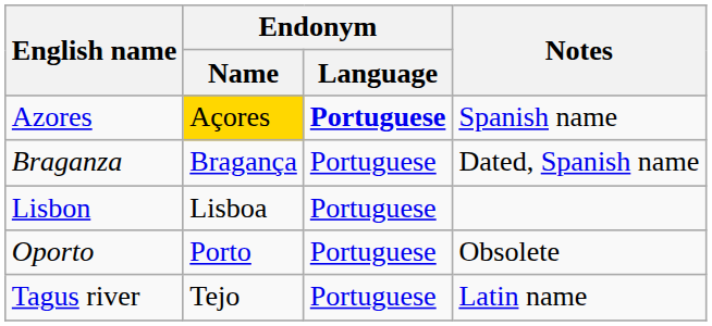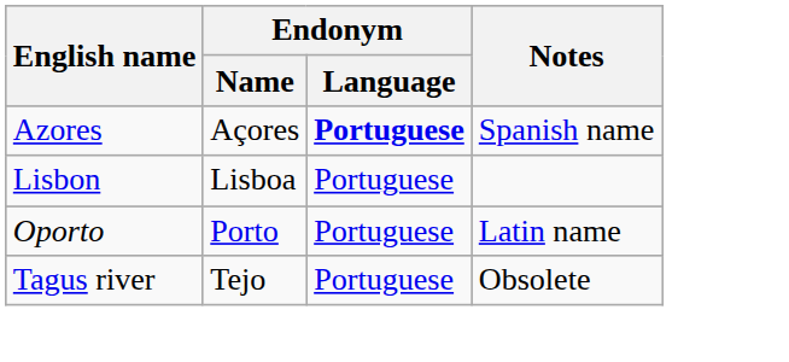Azores | Endonym / Name: gold background -> no background
- row: Braganza | Bragança | Portuguese | Dated, Spanish name
Oporto | Notes: Obsolete -> Latin name
Tagus river | Notes: Latin name -> Obsolete
